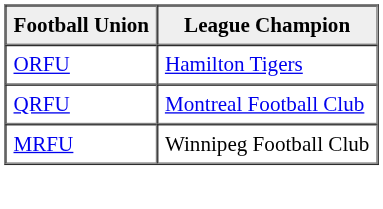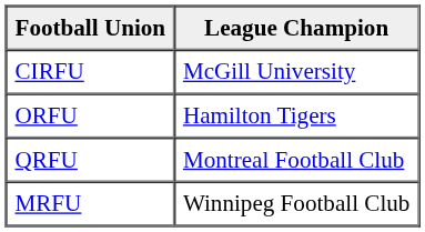+ row: CIRFU | McGill University
